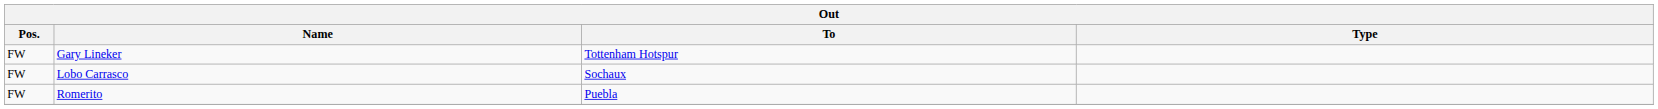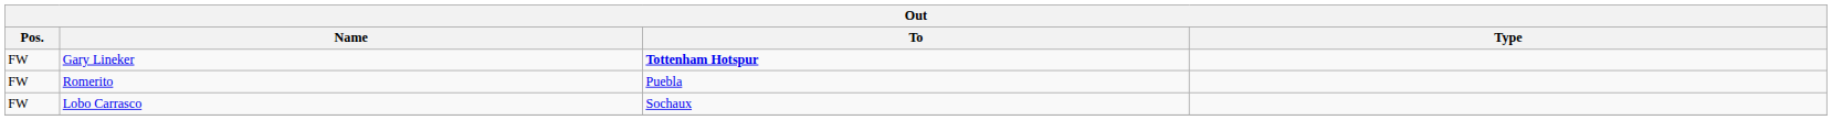Gary Lineker | To: normal -> bold
rows swapped: Lobo Carrasco <-> Romerito
